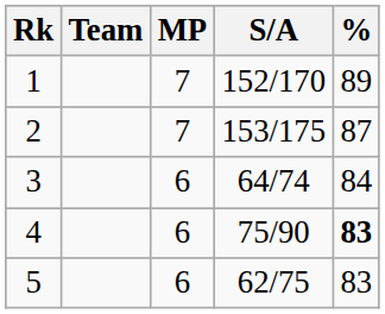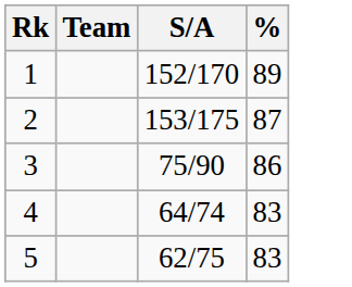- column: MP | 7 | 7 | 6 | 6 | 6
3 | S/A: 64/74 -> 75/90
3 | %: 84 -> 86
4 | S/A: 75/90 -> 64/74
4 | %: bold -> normal
